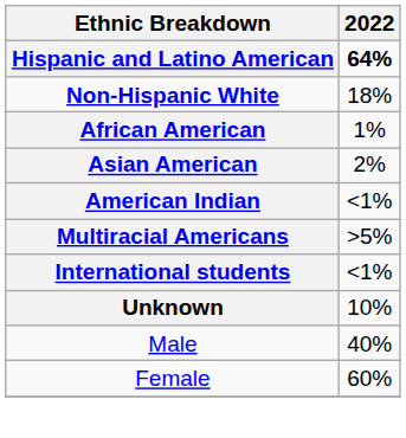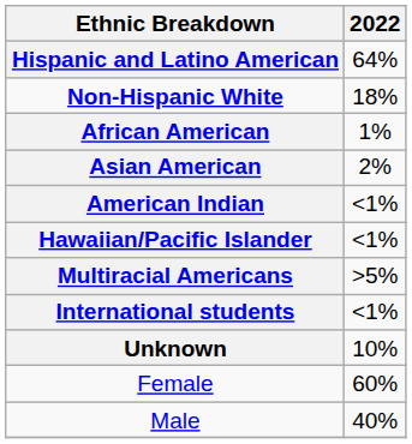Hispanic and Latino American | 2022: bold -> normal
+ row: Hawaiian/Pacific Islander | <1%
rows swapped: Female <-> Male
